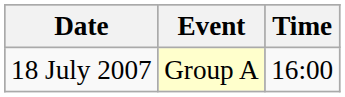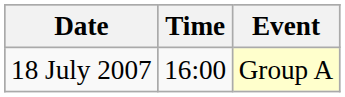columns swapped: Time <-> Event
